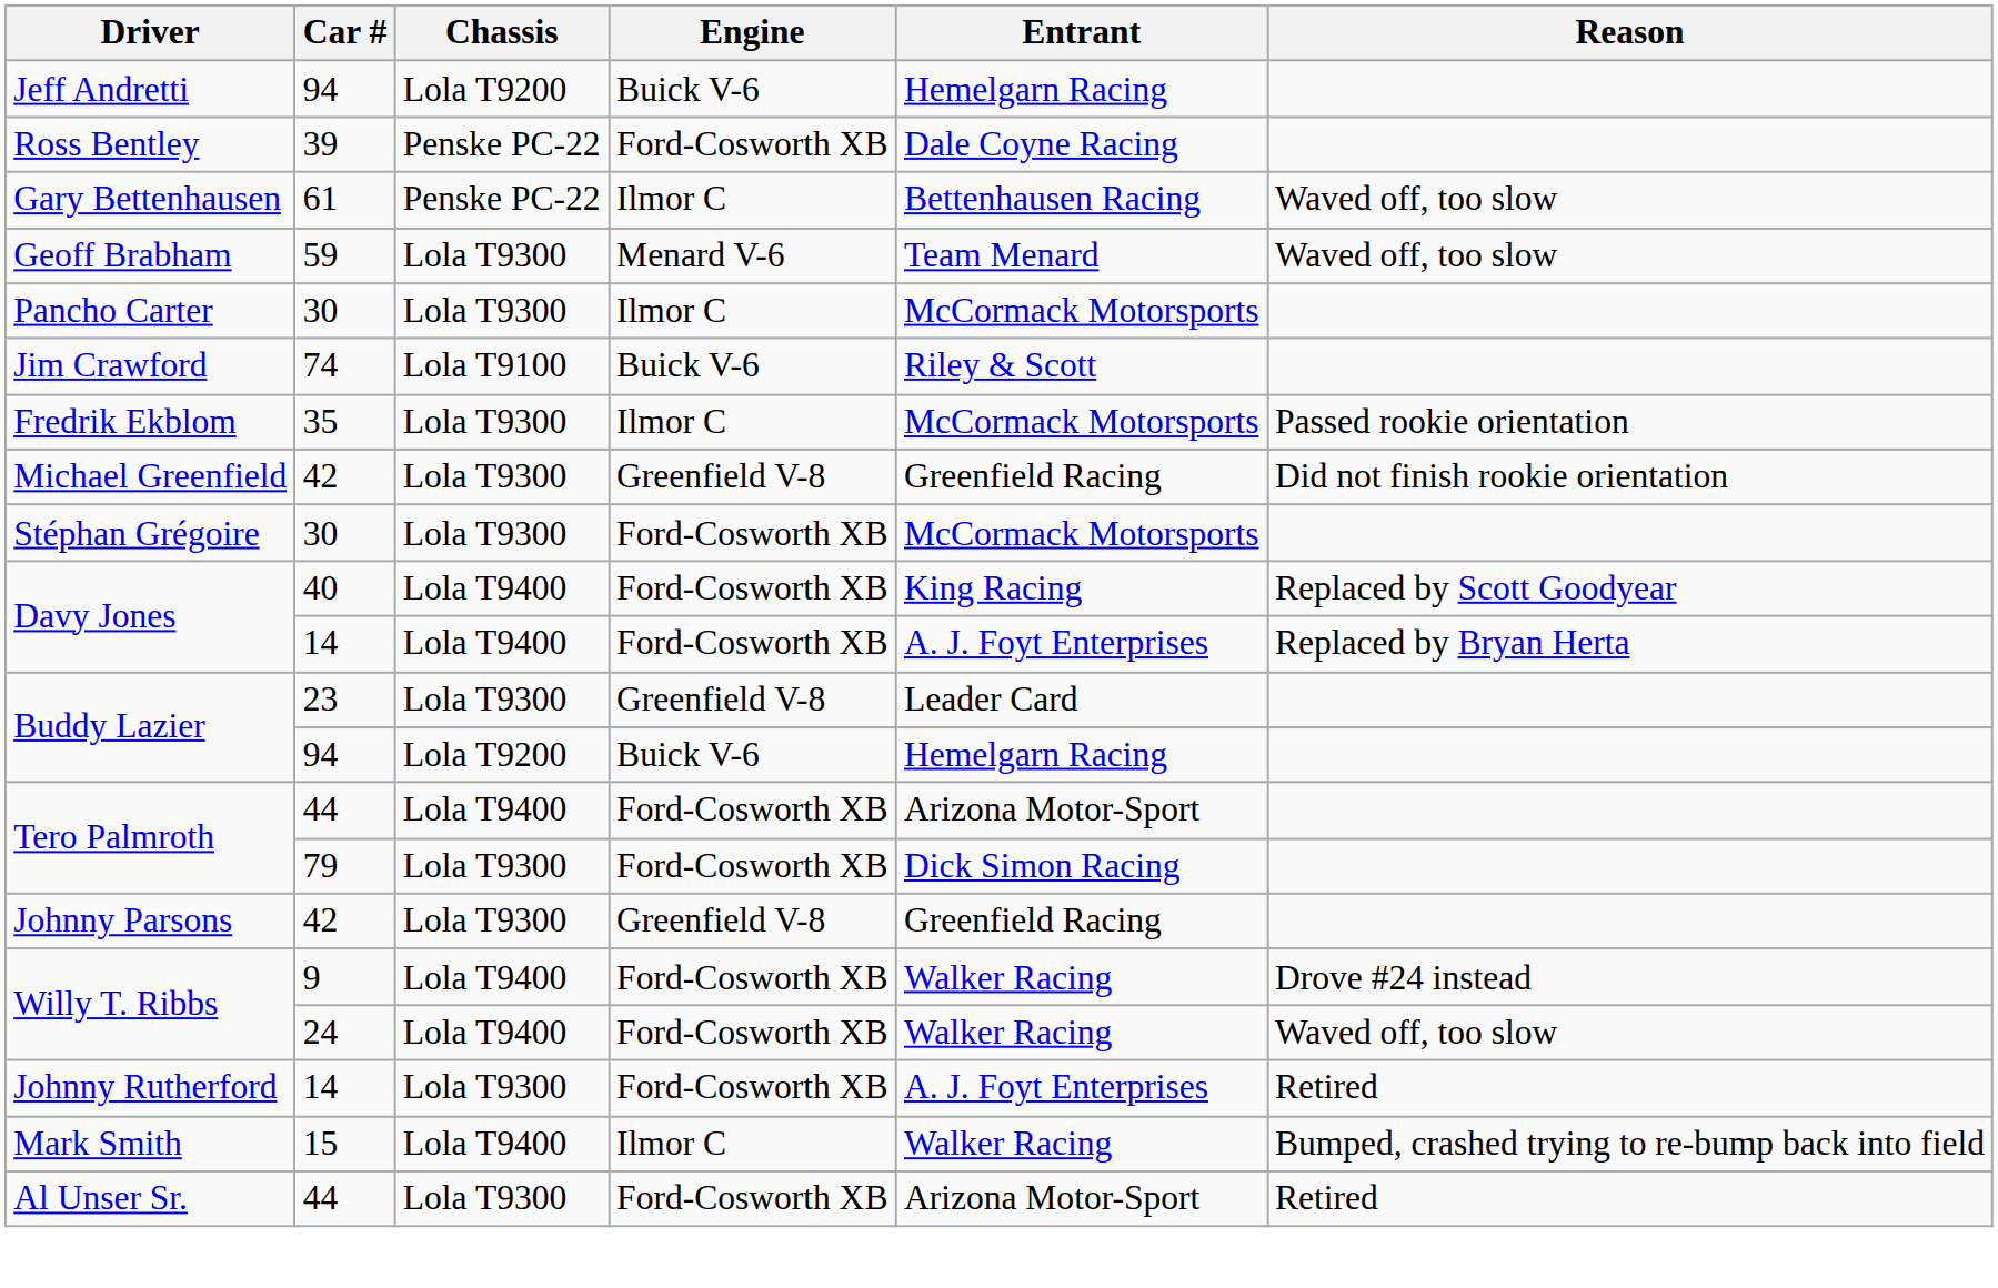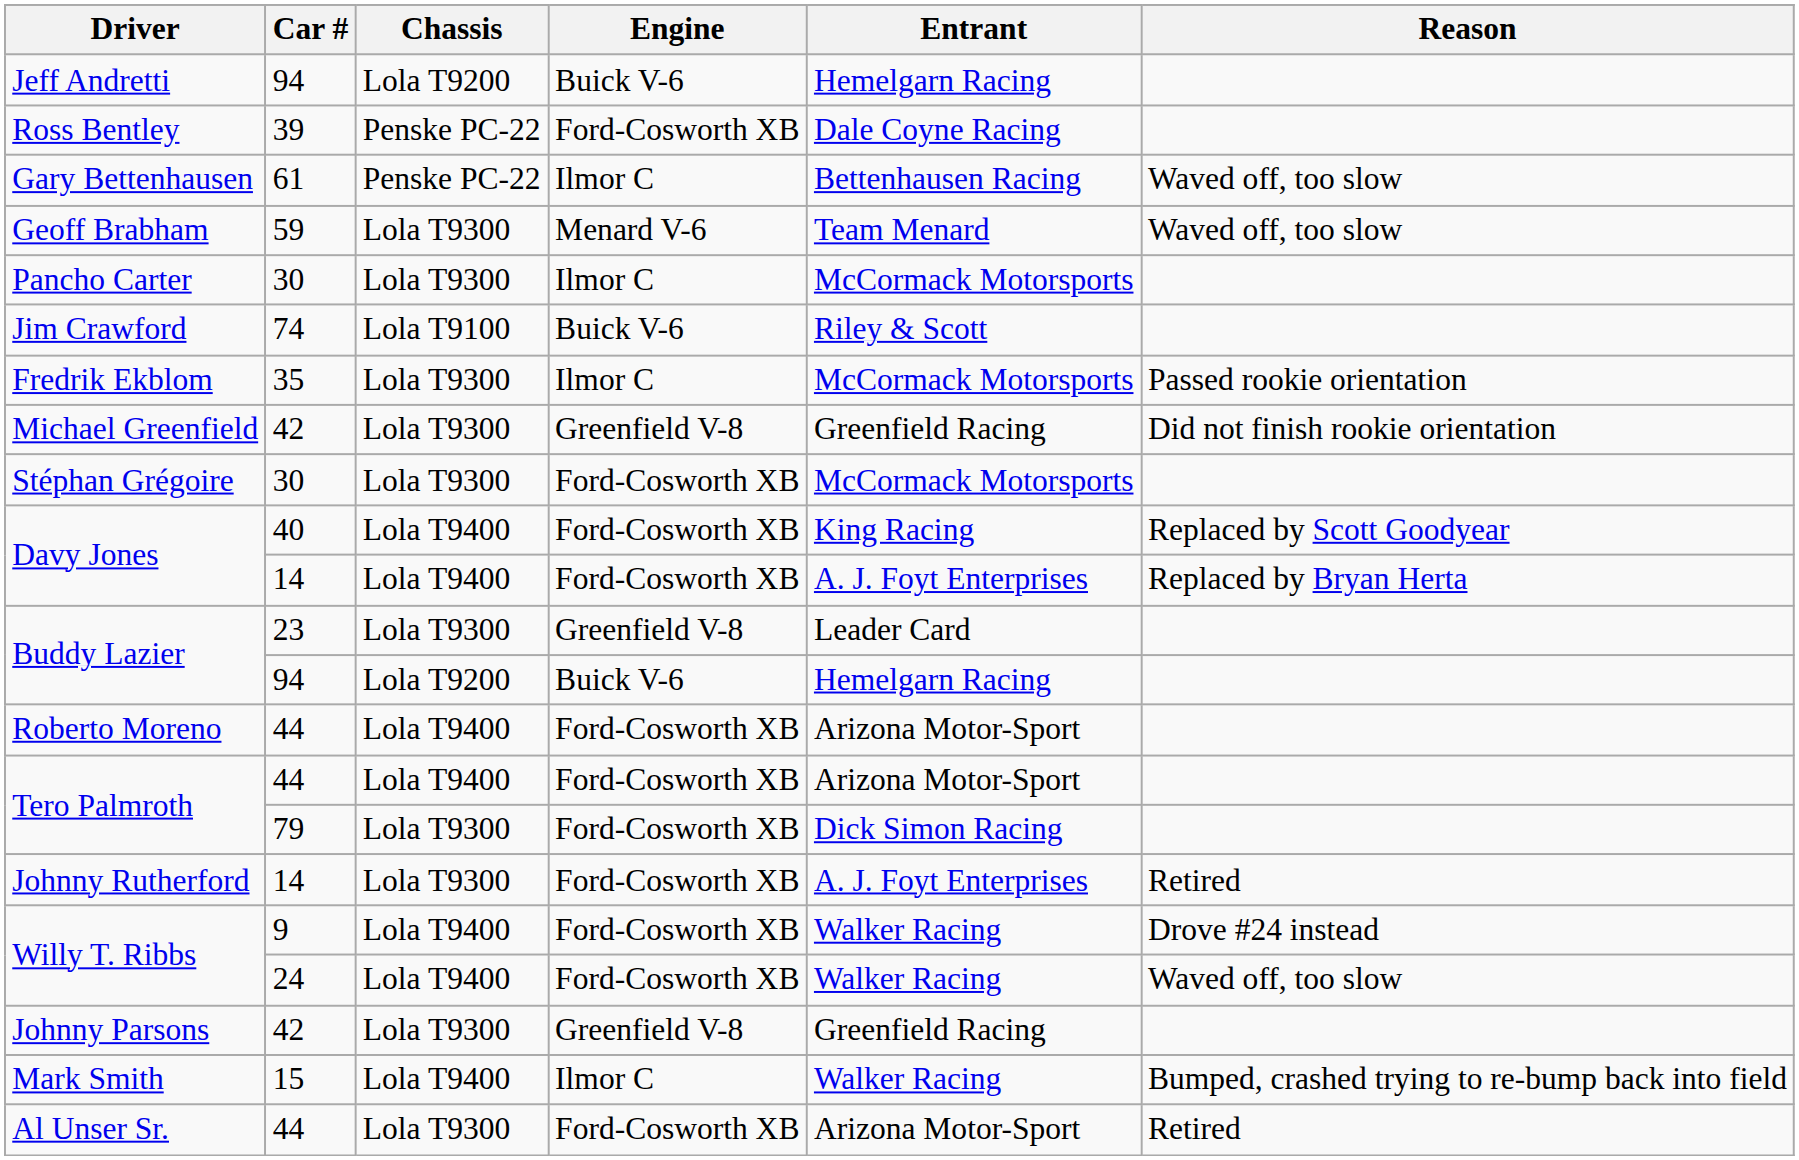+ row: Roberto Moreno | 44 | Lola T9400 | Ford-Cosworth XB | Arizona Motor-Sport
rows swapped: Johnny Parsons <-> Johnny Rutherford
